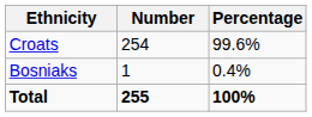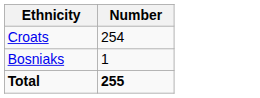- column: Percentage | 99.6% | 0.4% | 100%
